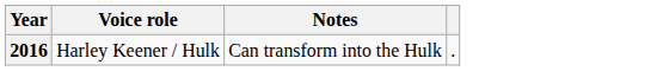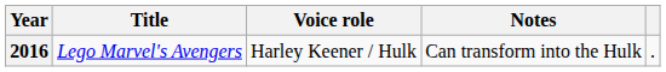+ column: Title | Lego Marvel's Avengers
